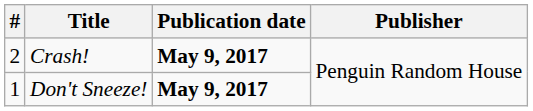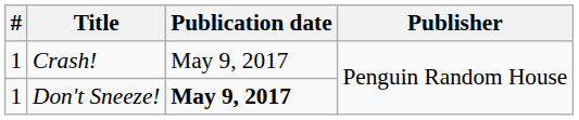Crash! | #: 2 -> 1
Crash! | Publication date: bold -> normal
